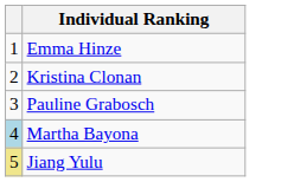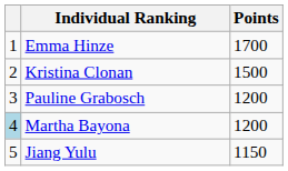+ column: Points | 1700 | 1500 | 1200 | 1200 | 1150
Jiang Yulu | column 1: khaki background -> no background
